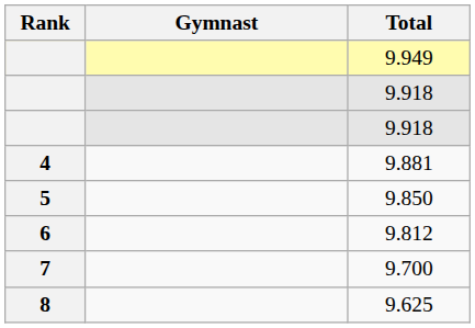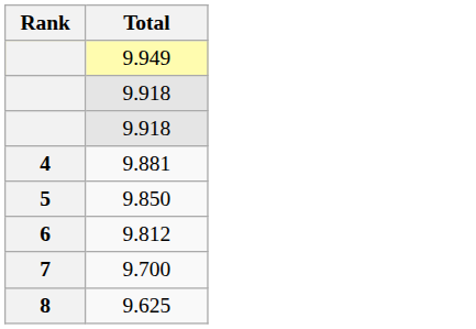- column: Gymnast
